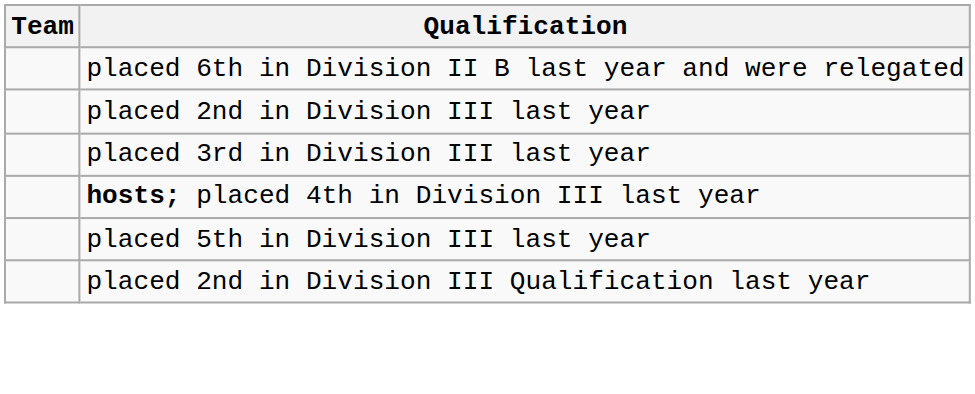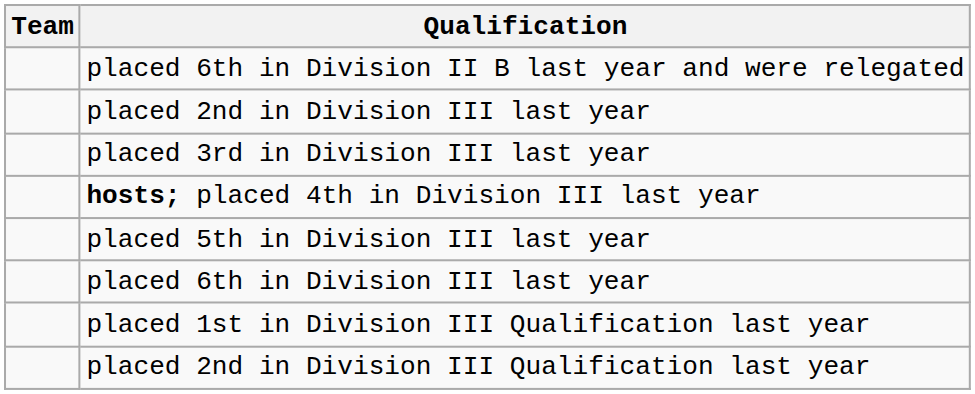+ row: placed 6th in Division III last year
+ row: placed 1st in Division III Qualification last year
